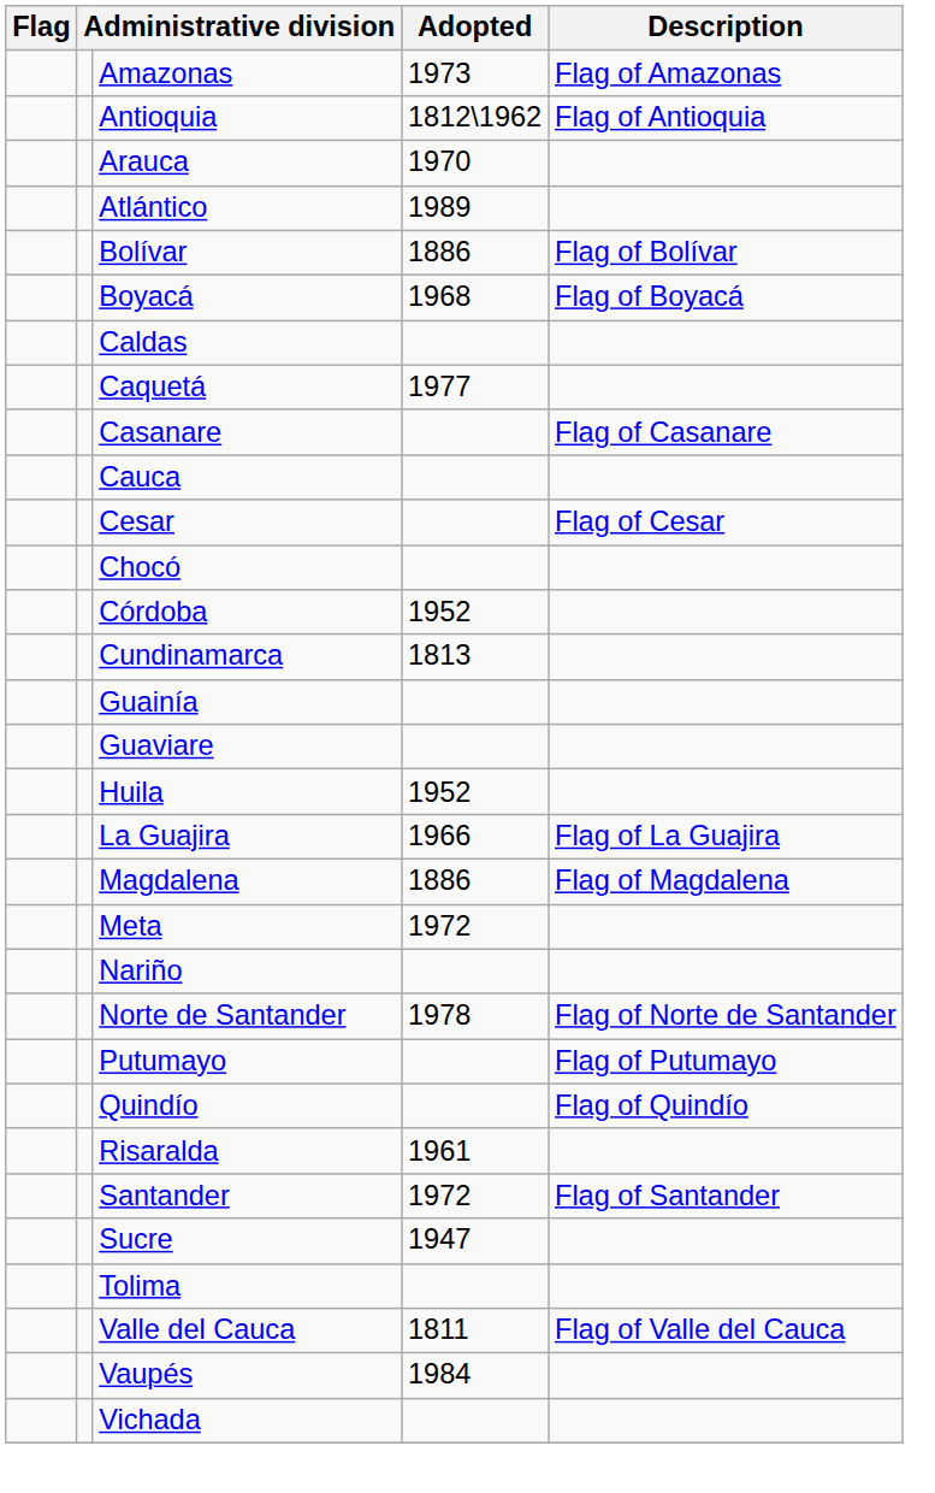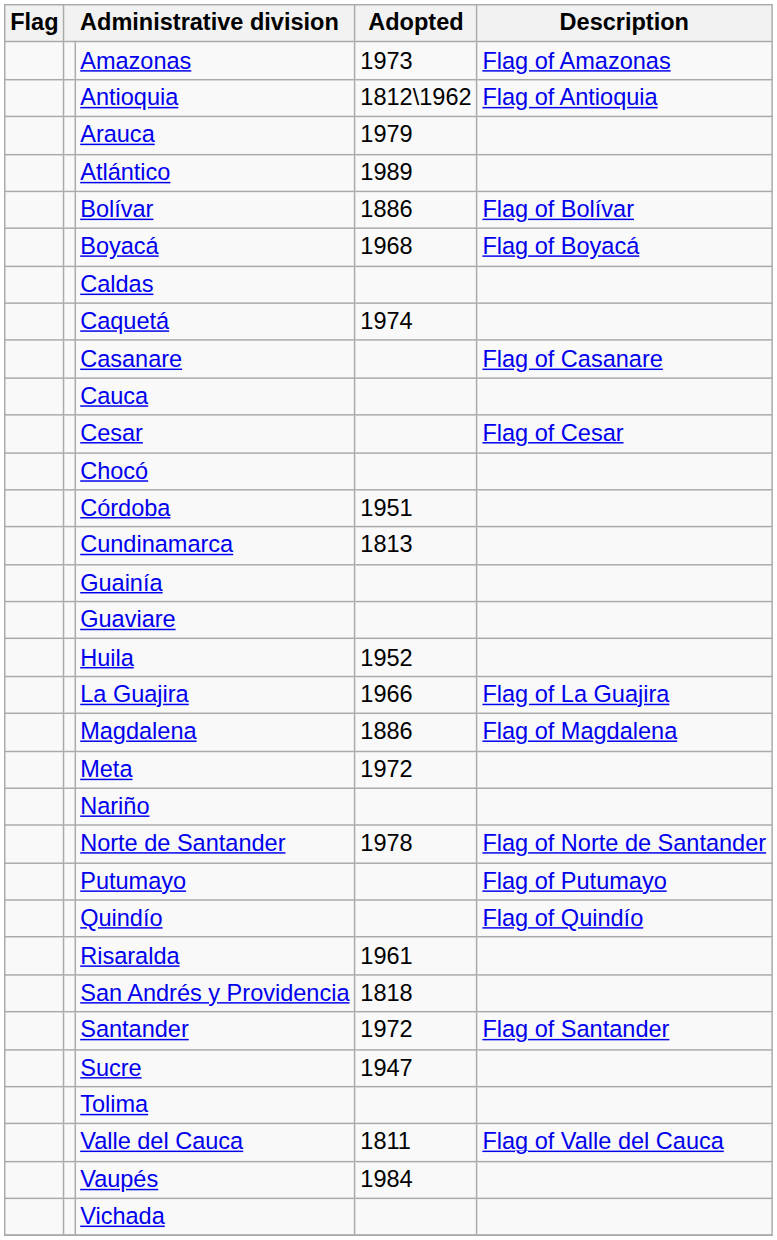Arauca | Adopted: 1970 -> 1979
Caquetá | Adopted: 1977 -> 1974
Córdoba | Adopted: 1952 -> 1951
+ row: San Andrés y Providencia | 1818
